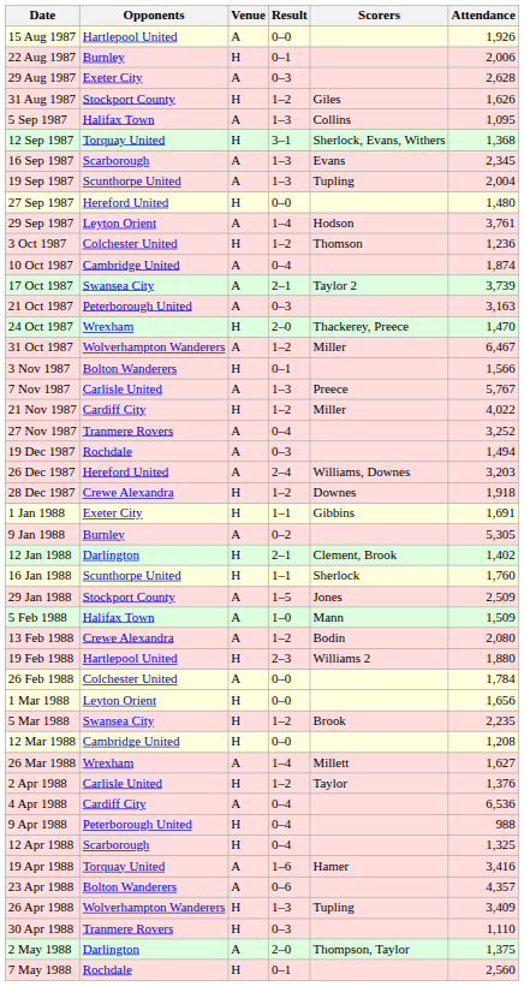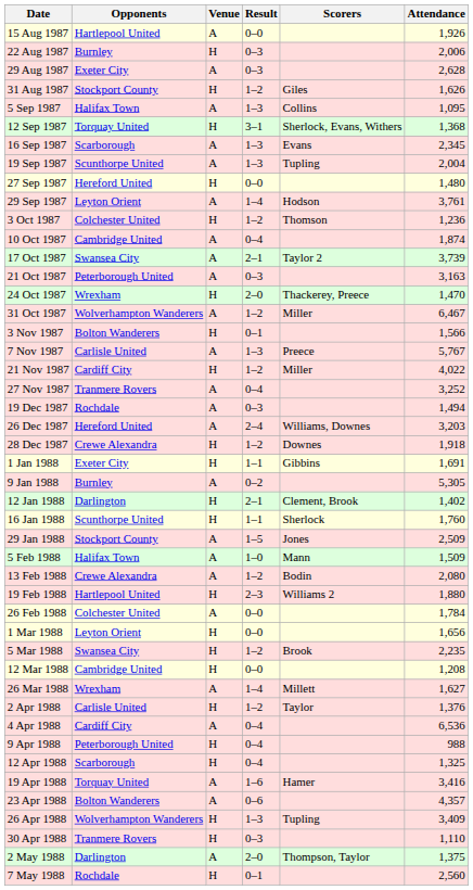22 Aug 1987 | Result: 0–1 -> 0–3
